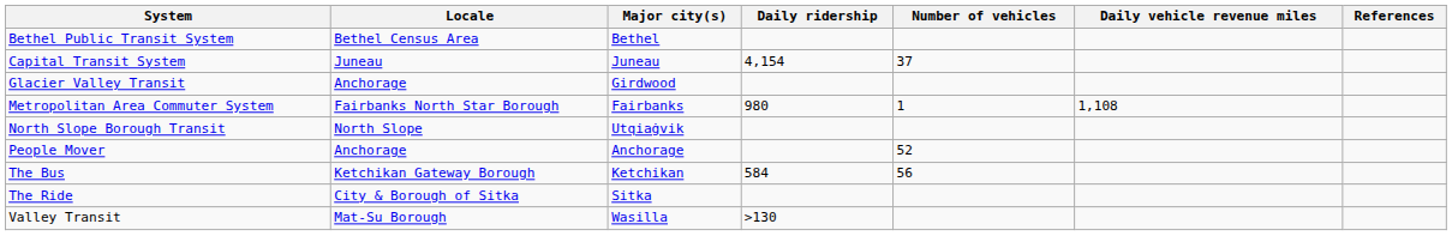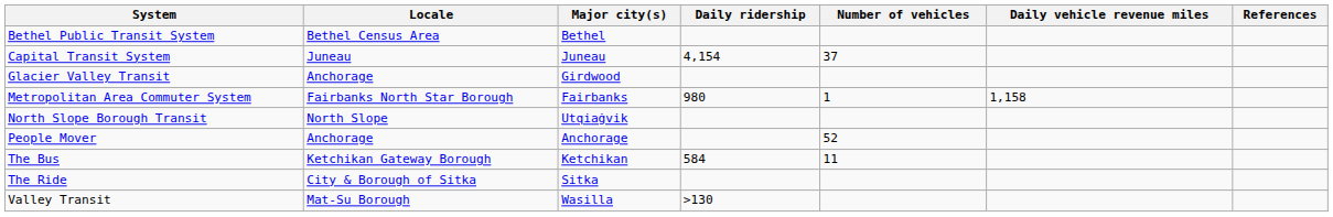Metropolitan Area Commuter System | Daily vehicle revenue miles: 1,108 -> 1,158
The Bus | Number of vehicles: 56 -> 11
